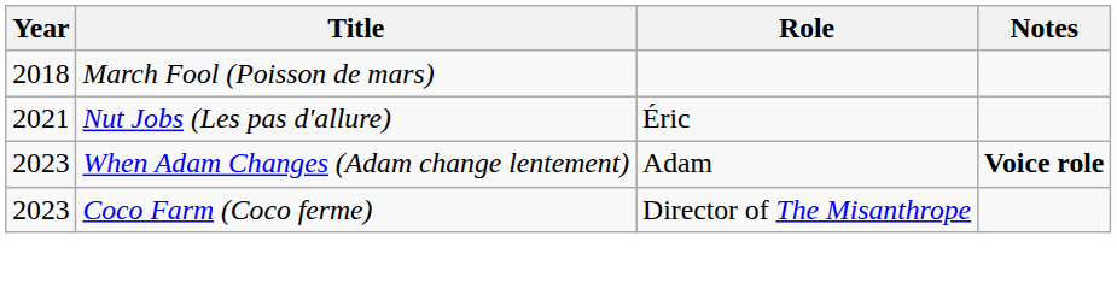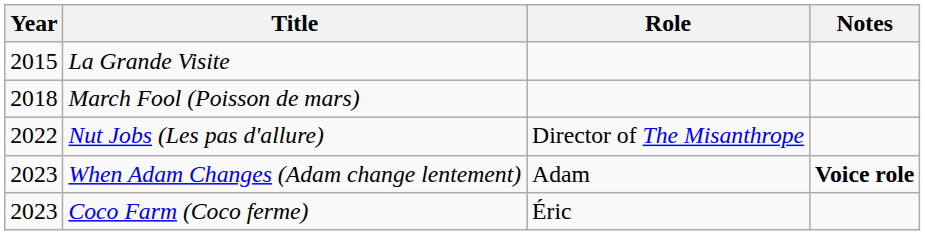+ row: 2015 | La Grande Visite
Nut Jobs (Les pas d'allure) | Year: 2021 -> 2022
Nut Jobs (Les pas d'allure) | Role: Éric -> Director of The Misanthrope
Coco Farm (Coco ferme) | Role: Director of The Misanthrope -> Éric
